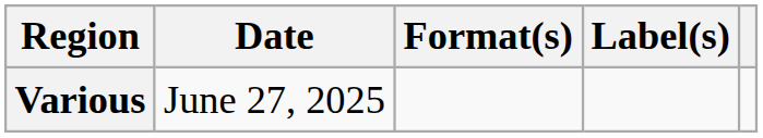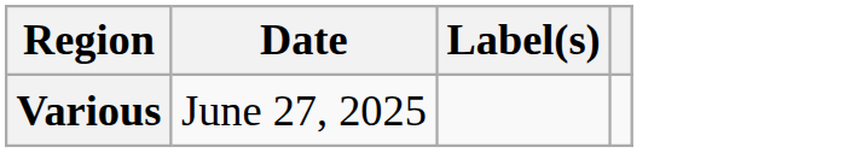- column: Format(s)
